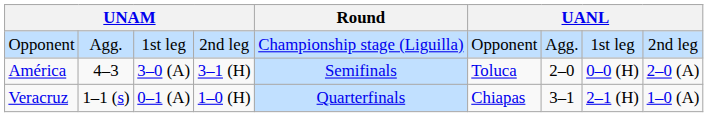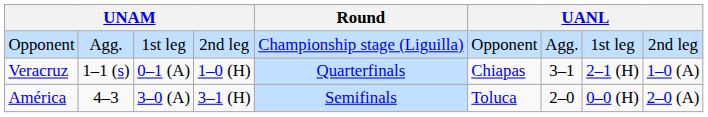rows swapped: Veracruz <-> América
